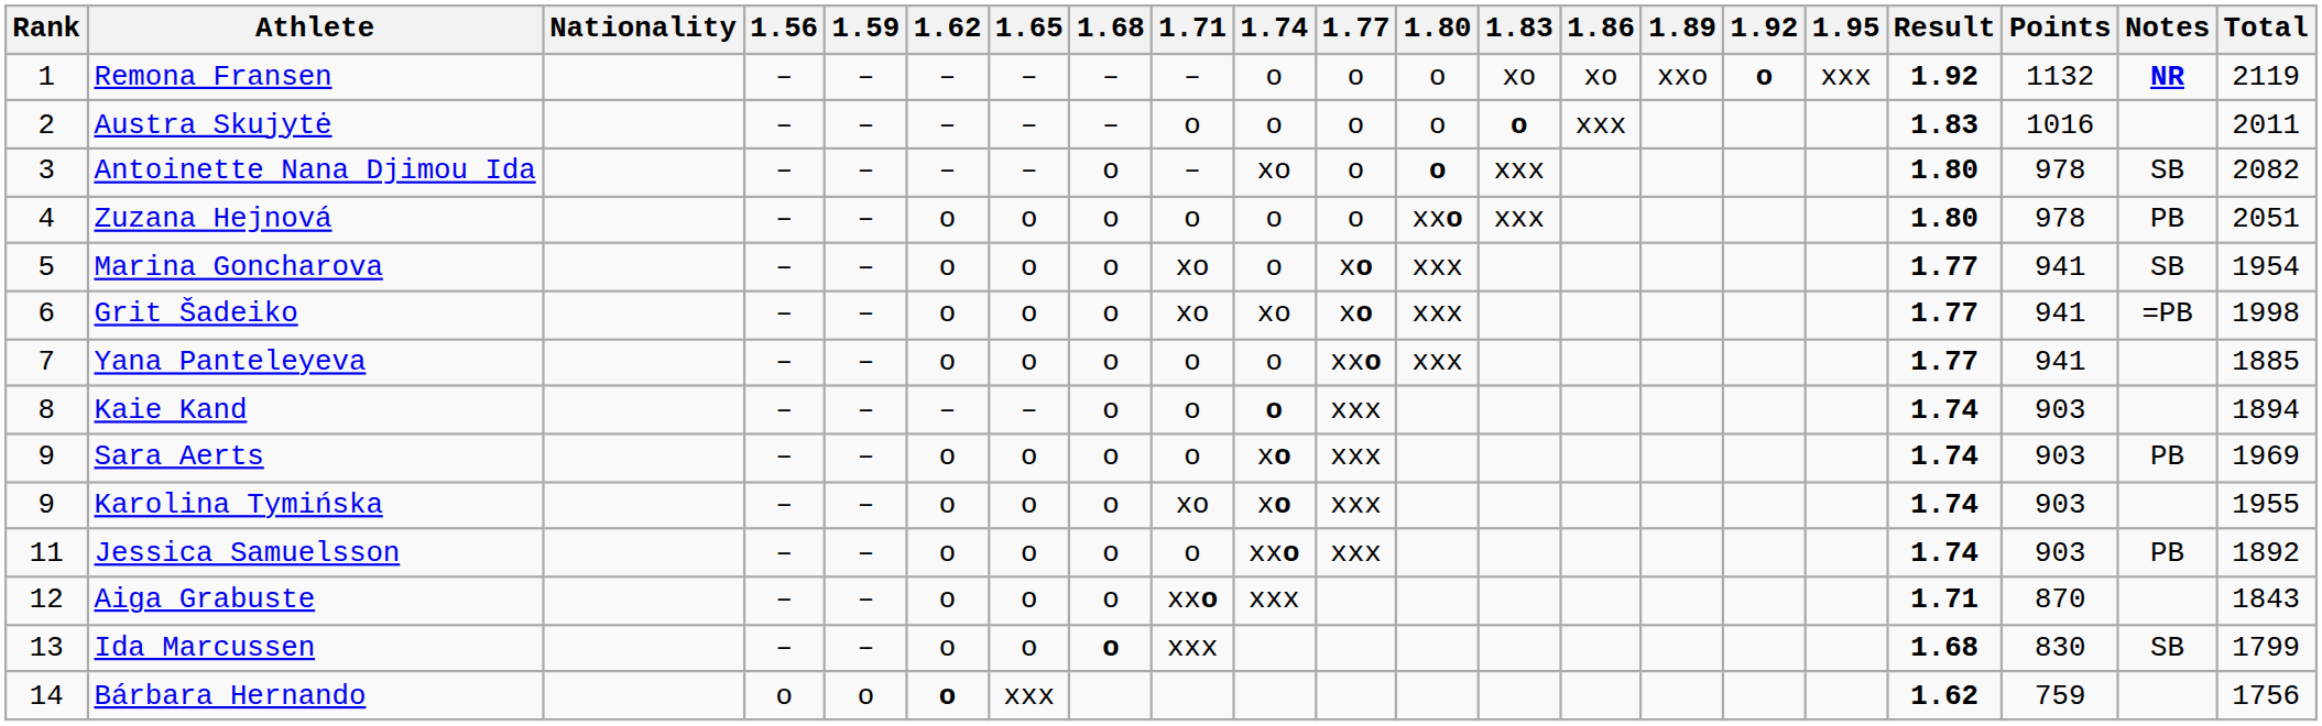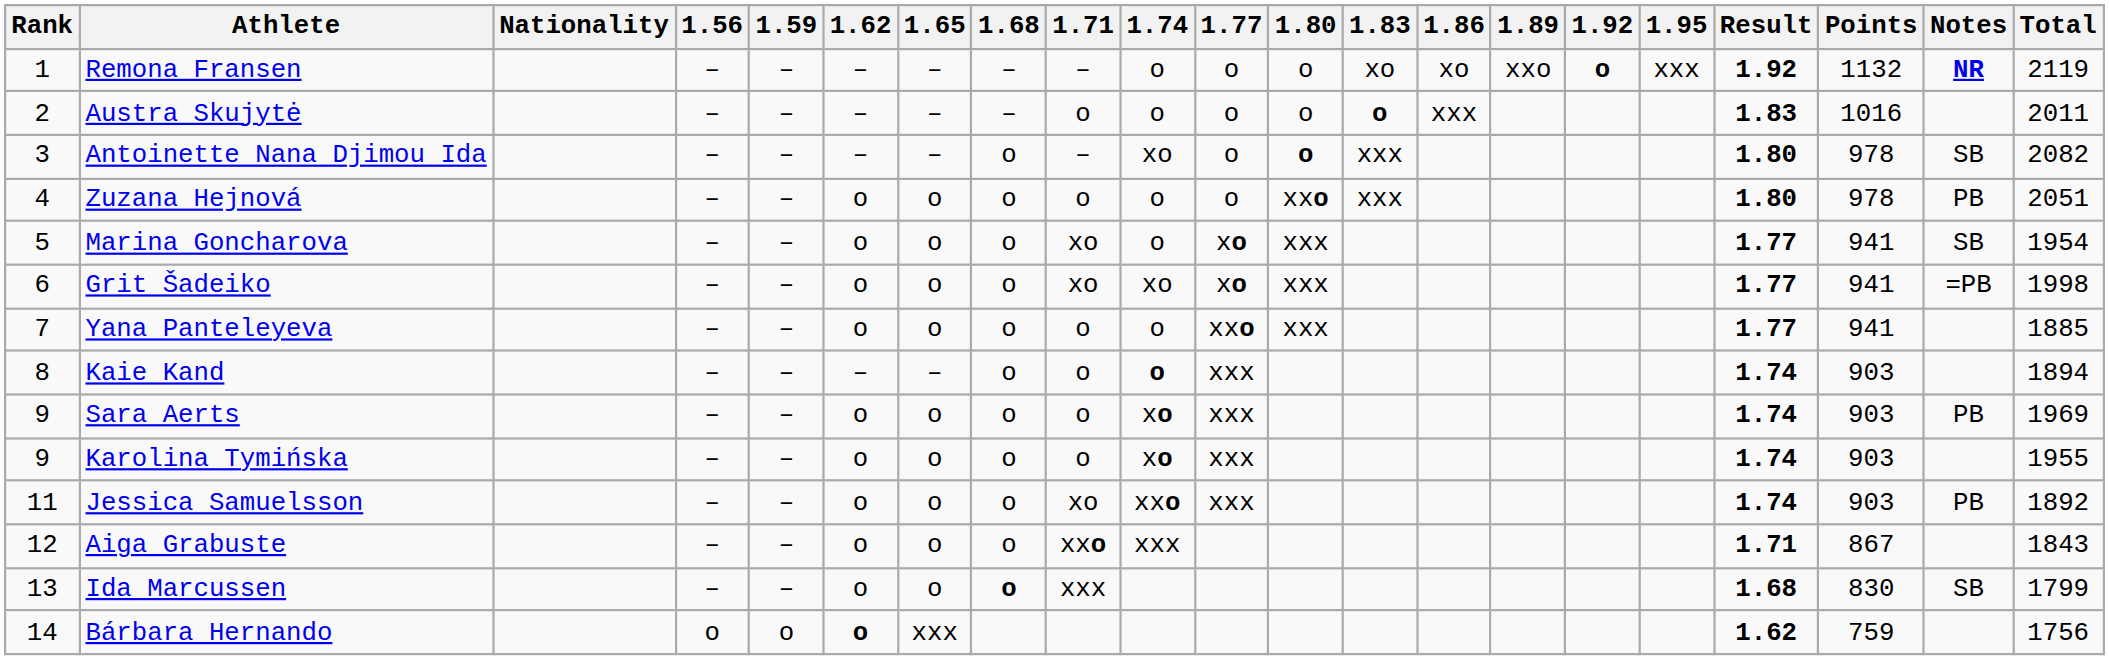Karolina Tymińska | 1.71: xo -> o
Jessica Samuelsson | 1.71: o -> xo
Aiga Grabuste | Points: 870 -> 867
